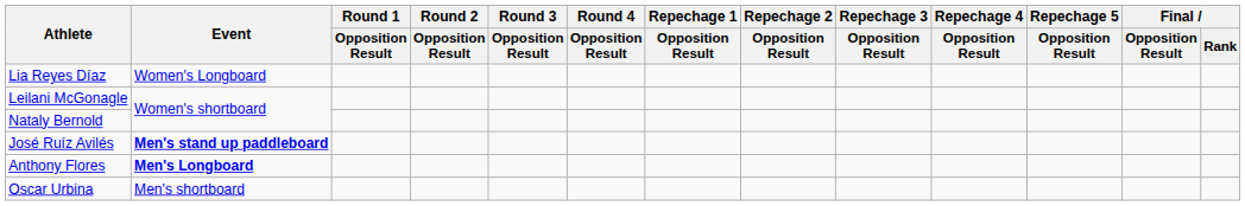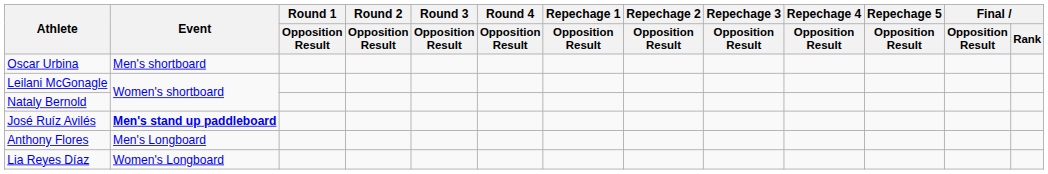rows swapped: Oscar Urbina <-> Lia Reyes Díaz
Anthony Flores | Event: bold -> normal
